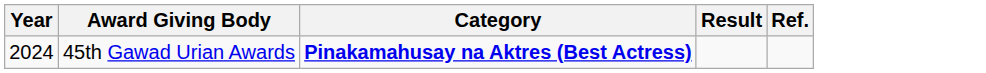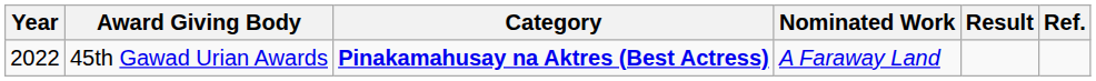+ column: Nominated Work | A Faraway Land
45th Gawad Urian Awards | Year: 2024 -> 2022
